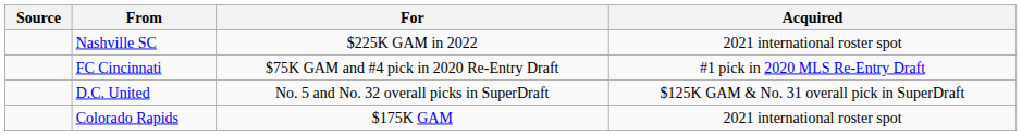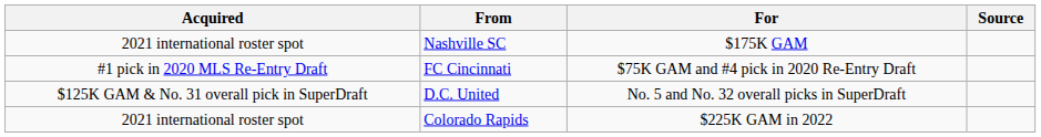columns swapped: Acquired <-> Source
Nashville SC | For: $225K GAM in 2022 -> $175K GAM
Colorado Rapids | For: $175K GAM -> $225K GAM in 2022
